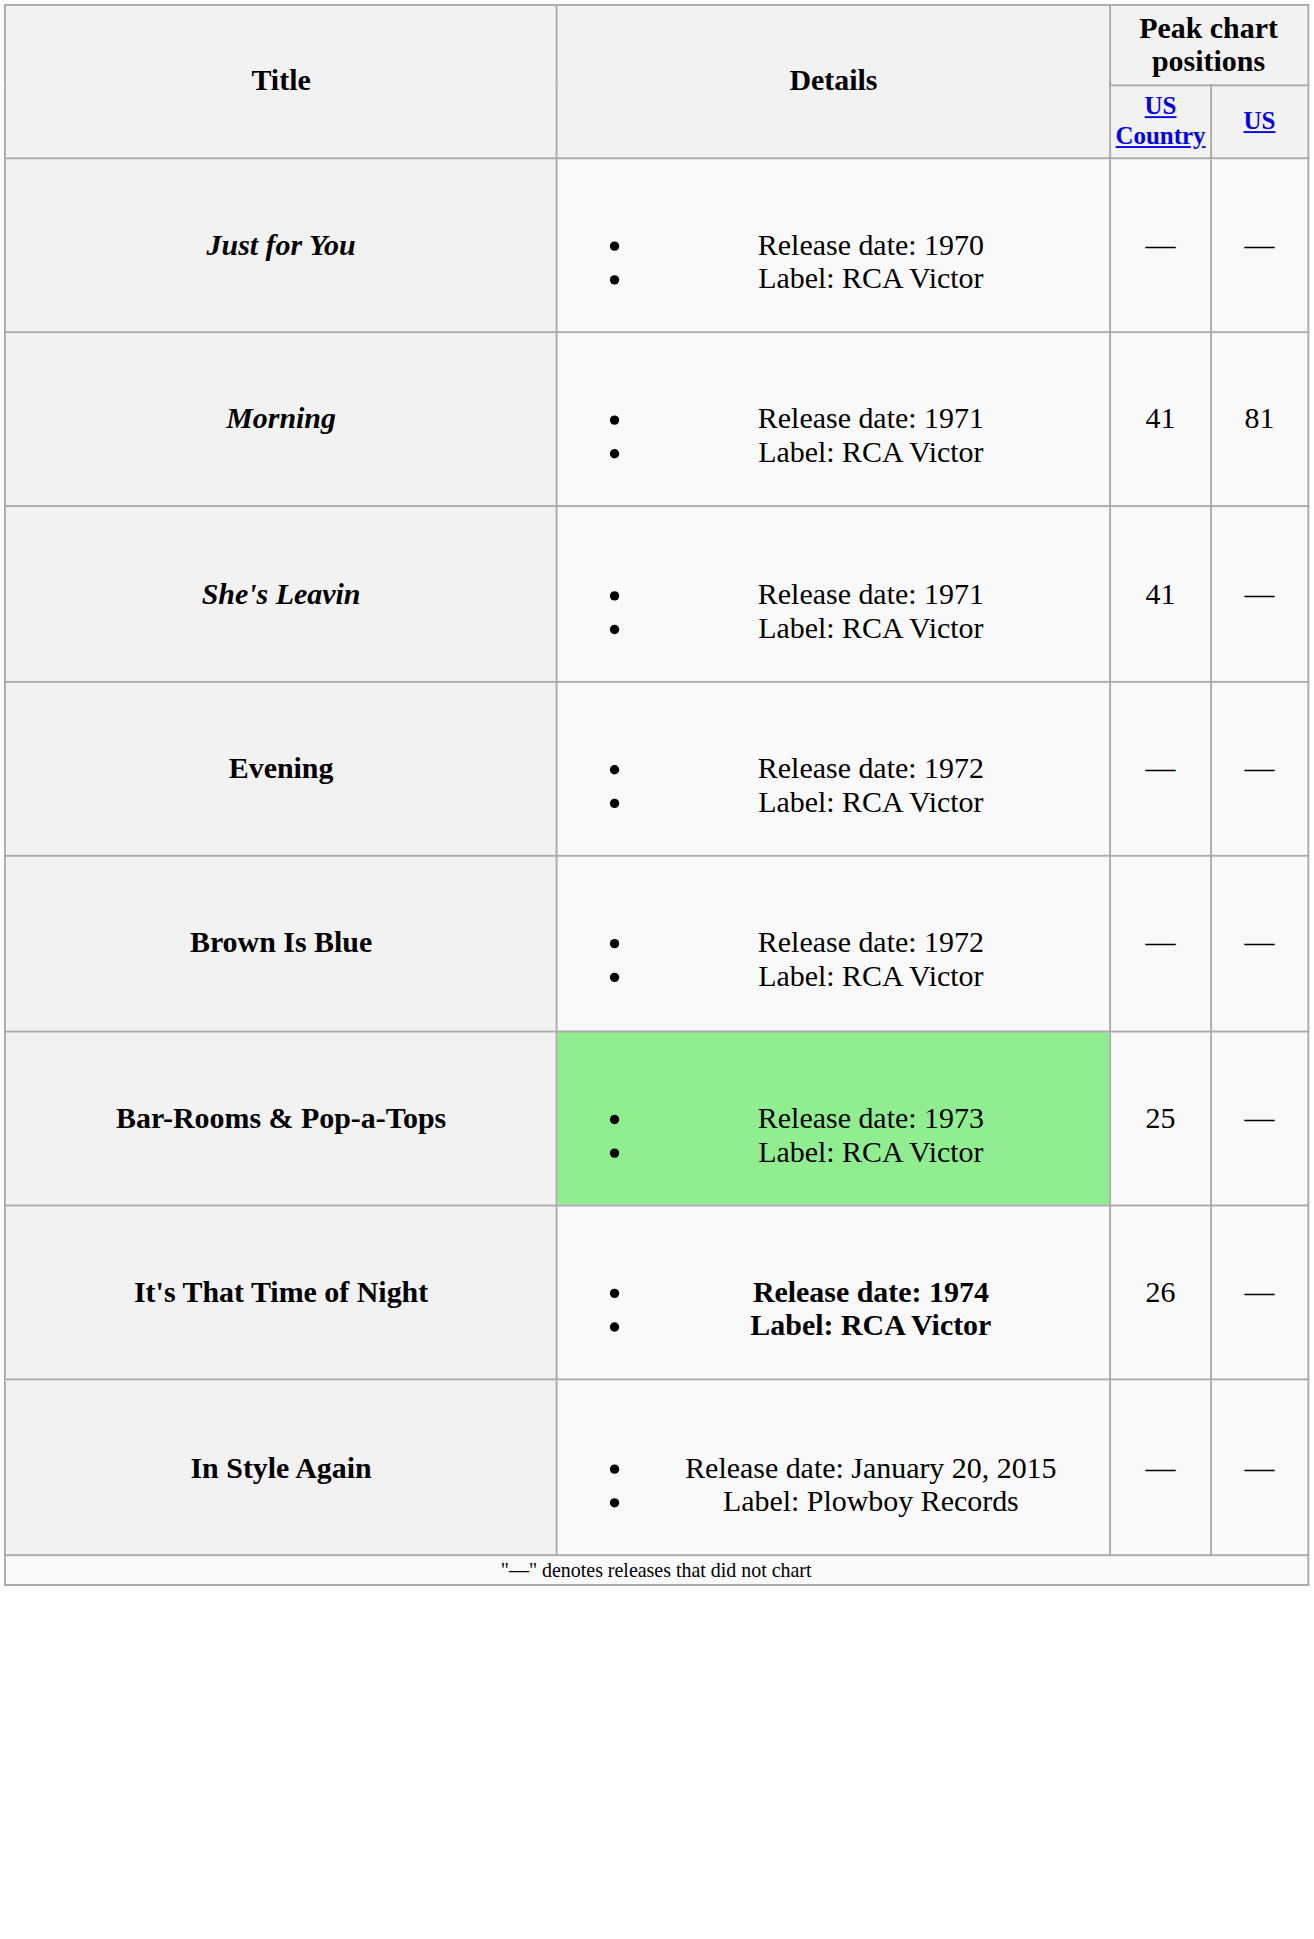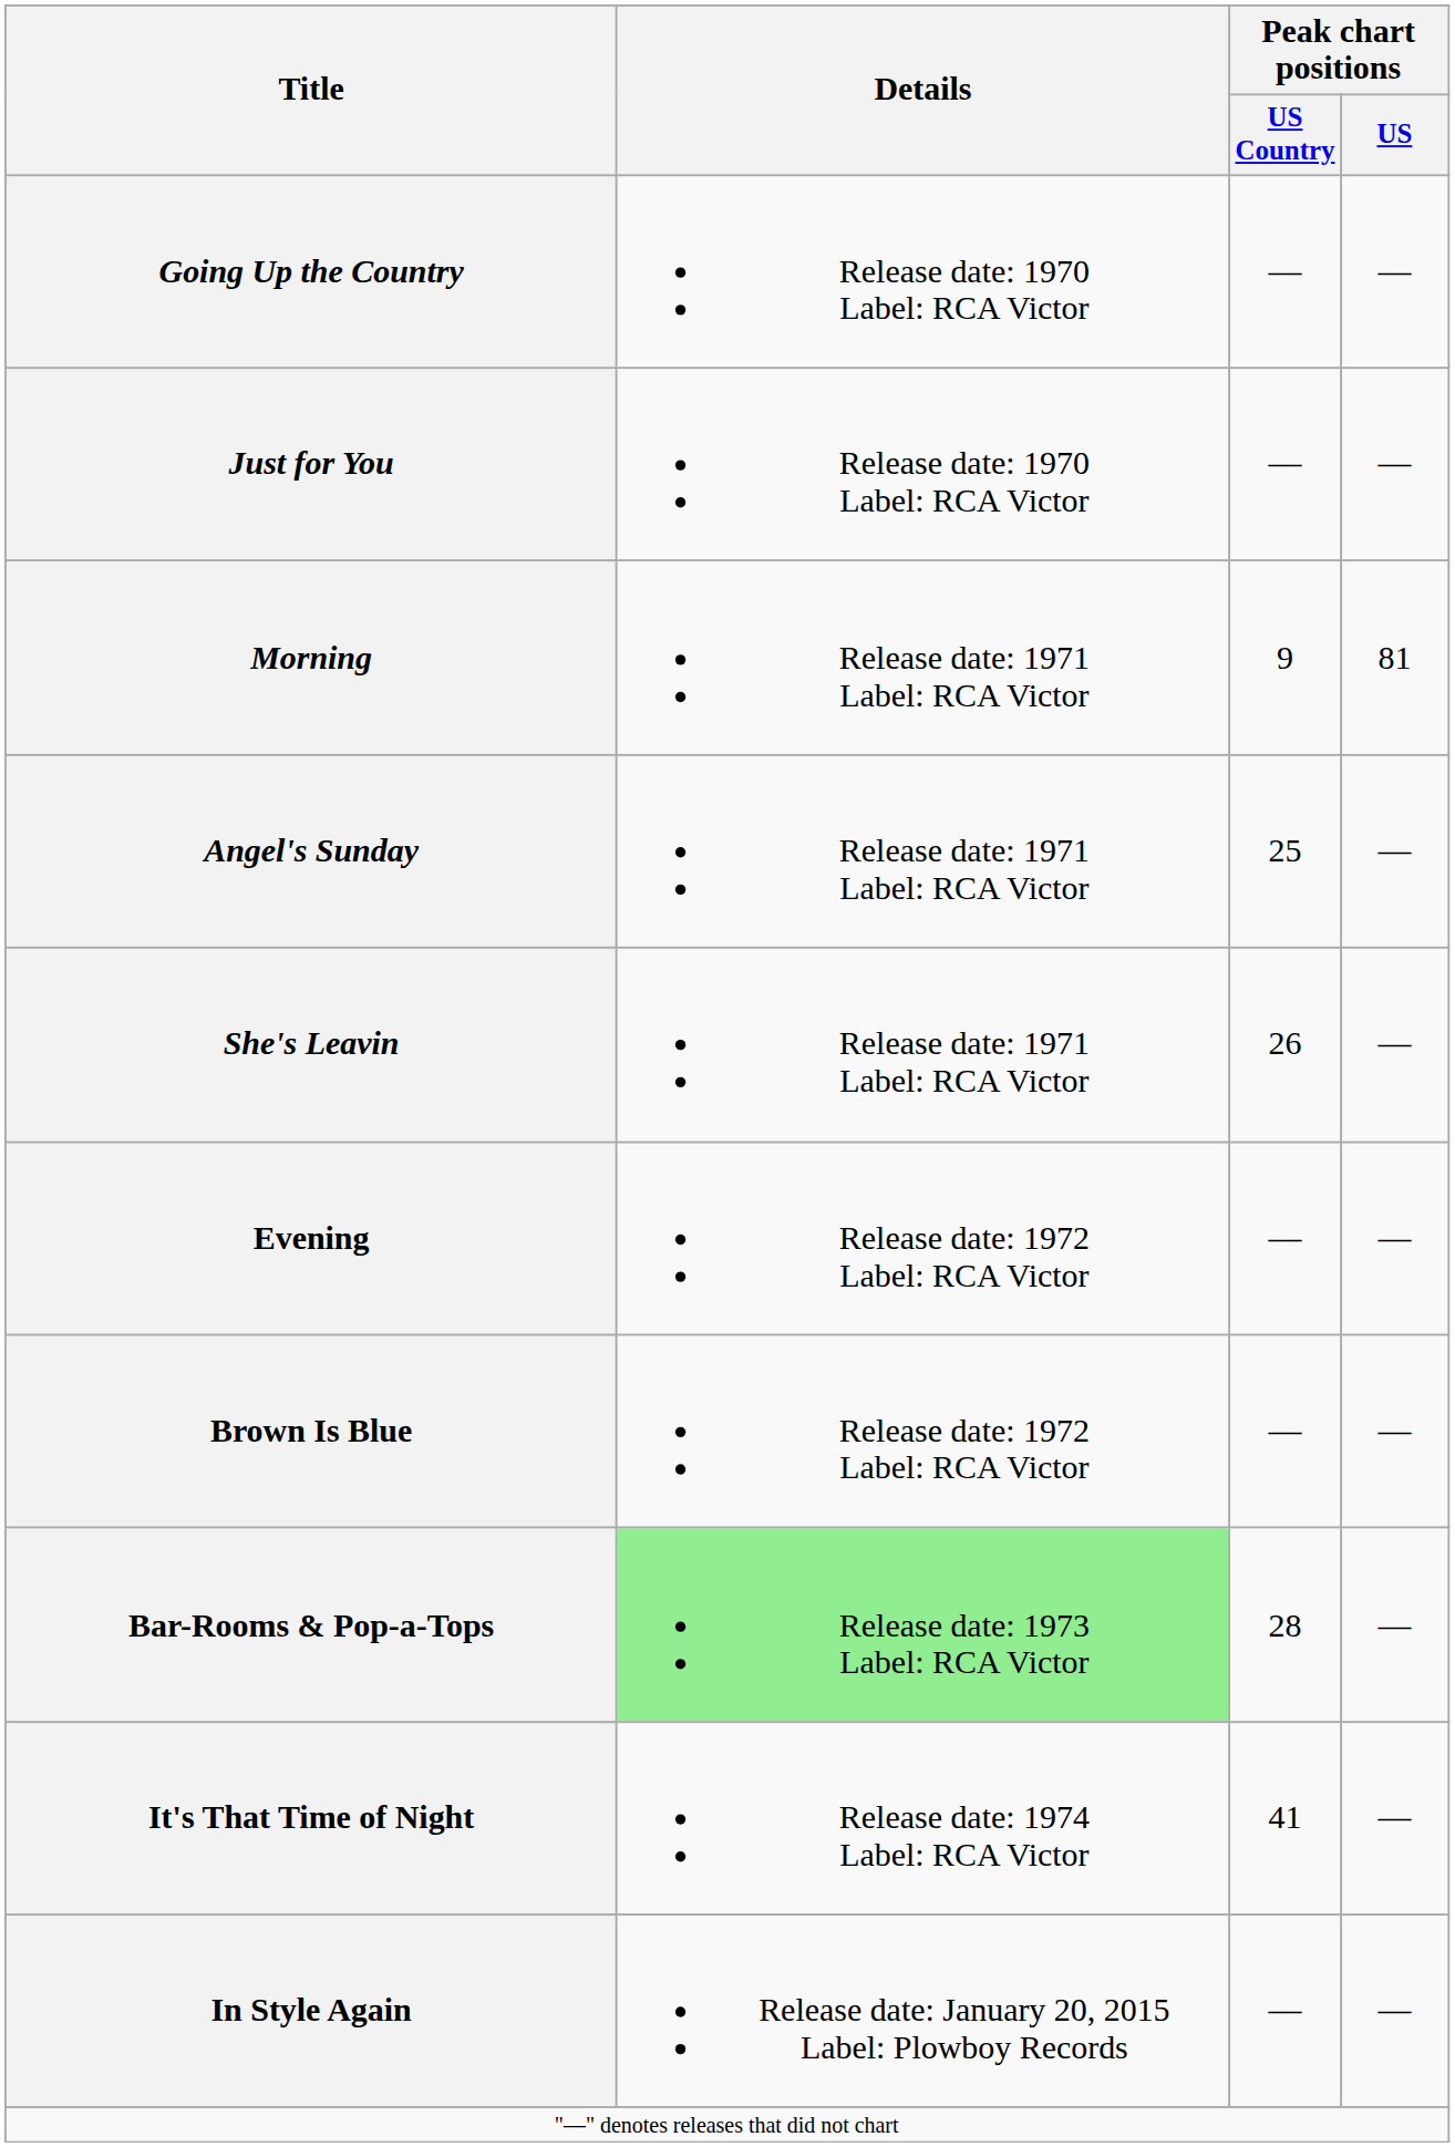+ row: Going Up the Country | Release date: 1970 Label: RCA Victor | — | —
Morning | Peak chart positions / US Country: 41 -> 9
+ row: Angel's Sunday | Release date: 1971 Label: RCA Victor | 25 | —
She's Leavin | Peak chart positions / US Country: 41 -> 26
Bar-Rooms & Pop-a-Tops | Peak chart positions / US Country: 25 -> 28
It's That Time of Night | Details: bold -> normal
It's That Time of Night | Peak chart positions / US Country: 26 -> 41
